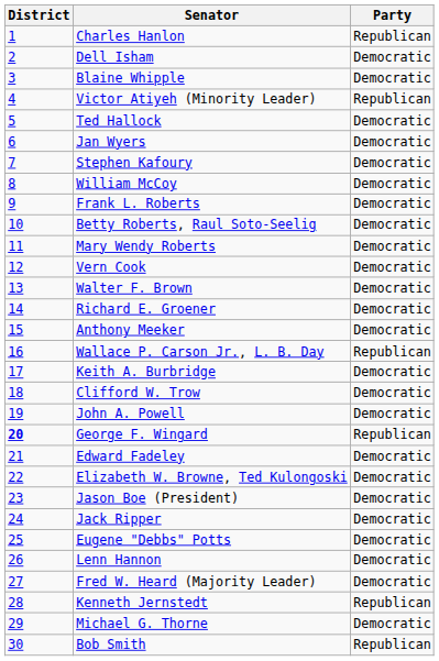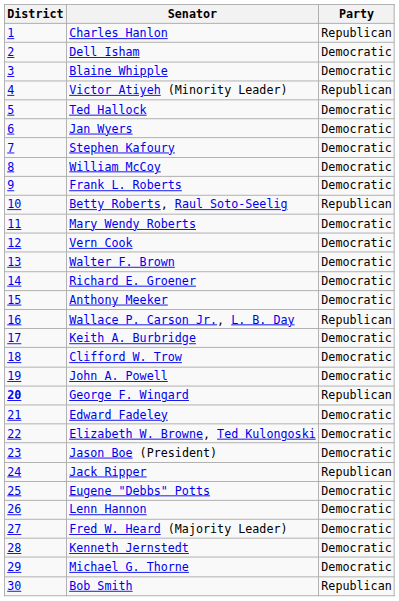Betty Roberts, Raul Soto-Seelig | Party: Democratic -> Republican
Jack Ripper | Party: Democratic -> Republican
Kenneth Jernstedt | Party: Republican -> Democratic
